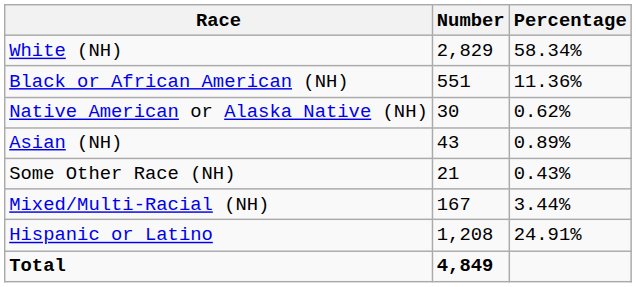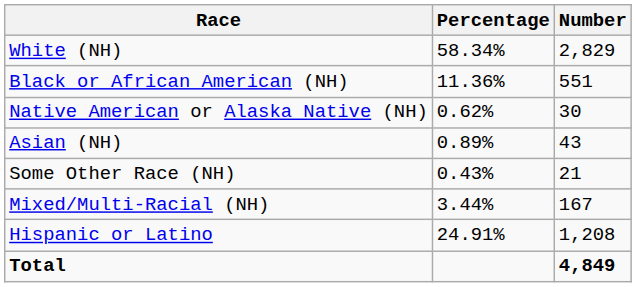columns swapped: Number <-> Percentage
